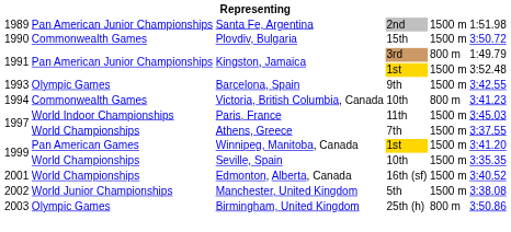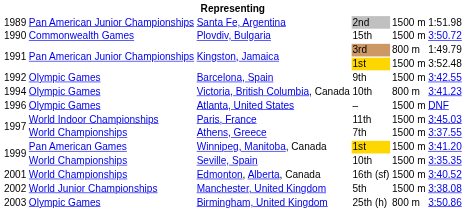Barcelona, Spain | column 1: 1993 -> 1992
Victoria, British Columbia, Canada | column 2: Commonwealth Games -> Olympic Games
+ row: 1996 | Olympic Games | Atlanta, United States | – | 1500 m | DNF
